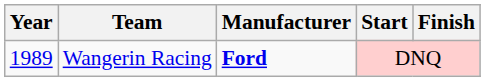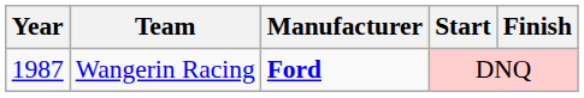Wangerin Racing | Year: 1989 -> 1987
